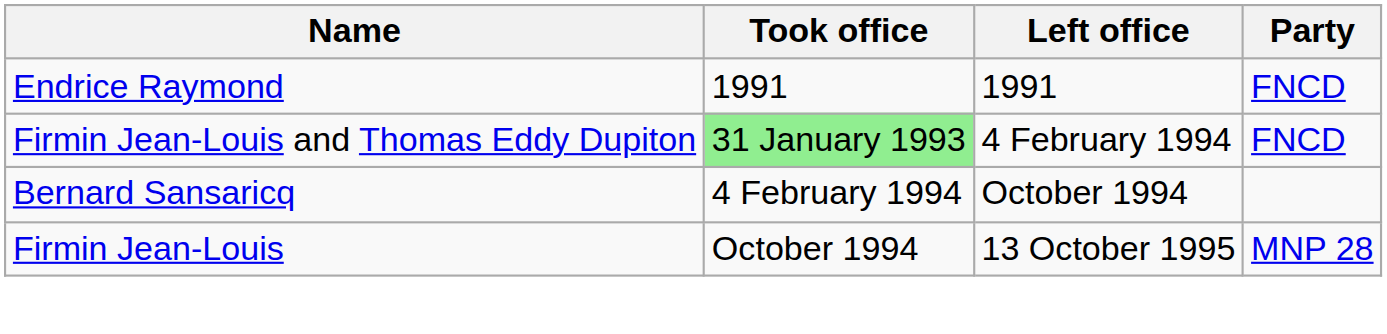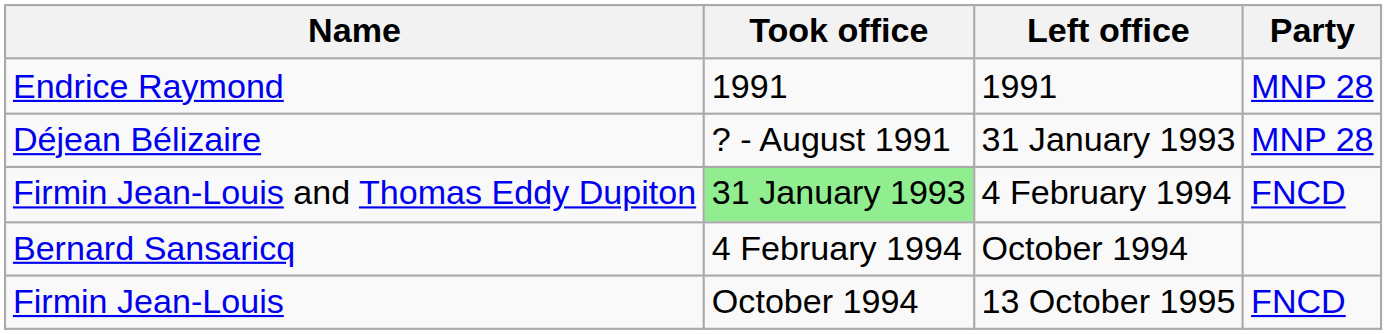Endrice Raymond | Party: FNCD -> MNP 28
+ row: Déjean Bélizaire | ? - August 1991 | 31 January 1993 | MNP 28
Firmin Jean-Louis | Party: MNP 28 -> FNCD
